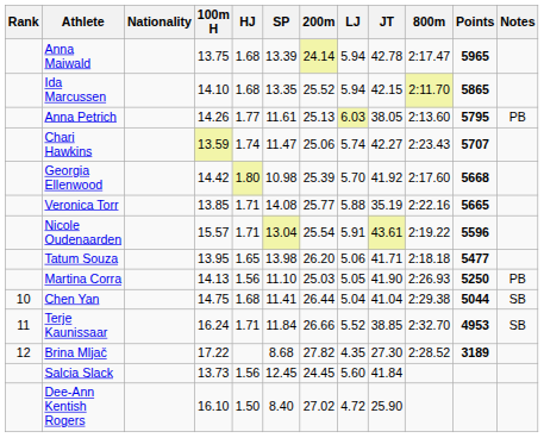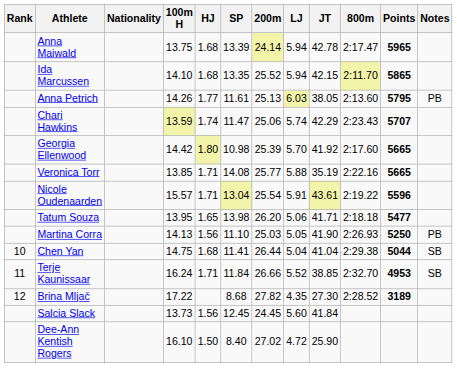Chari Hawkins | JT: 42.27 -> 42.29
Georgia Ellenwood | Points: 5668 -> 5665
